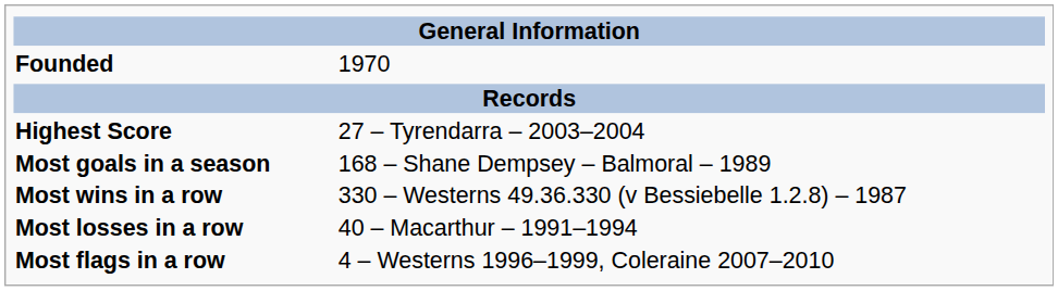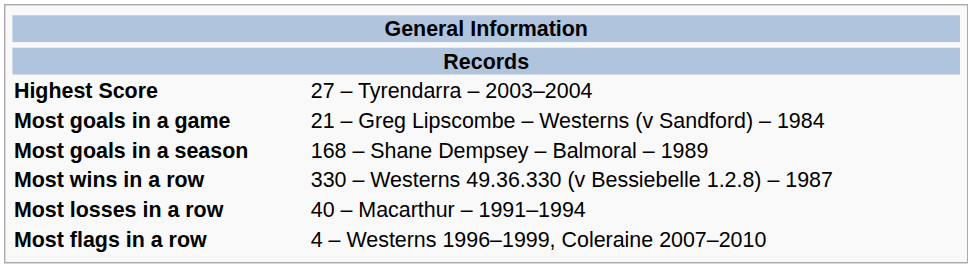- row: Founded | 1970
+ row: Most goals in a game | 21 – Greg Lipscombe – Westerns (v Sandford) – 1984
